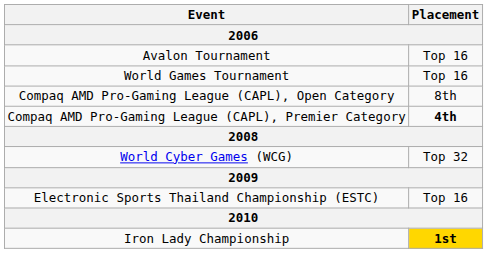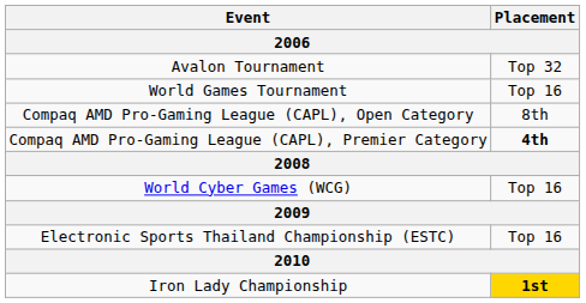Avalon Tournament | Placement: Top 16 -> Top 32
World Cyber Games (WCG) | Placement: Top 32 -> Top 16
